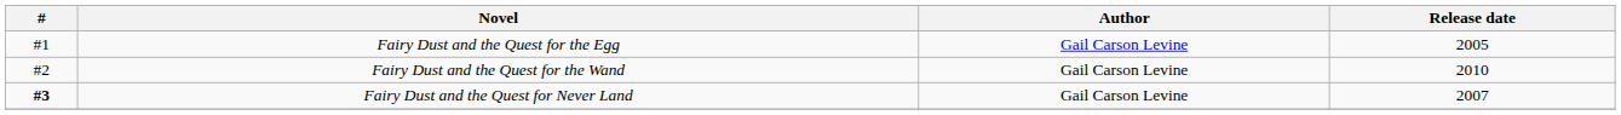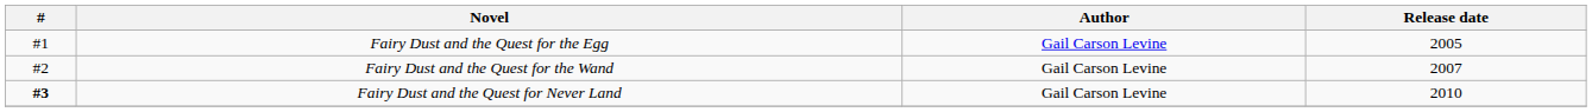Fairy Dust and the Quest for the Wand | Release date: 2010 -> 2007
Fairy Dust and the Quest for Never Land | Release date: 2007 -> 2010
